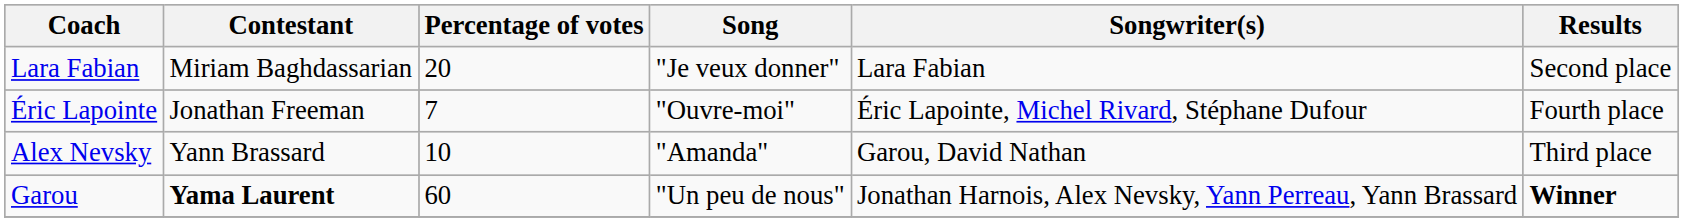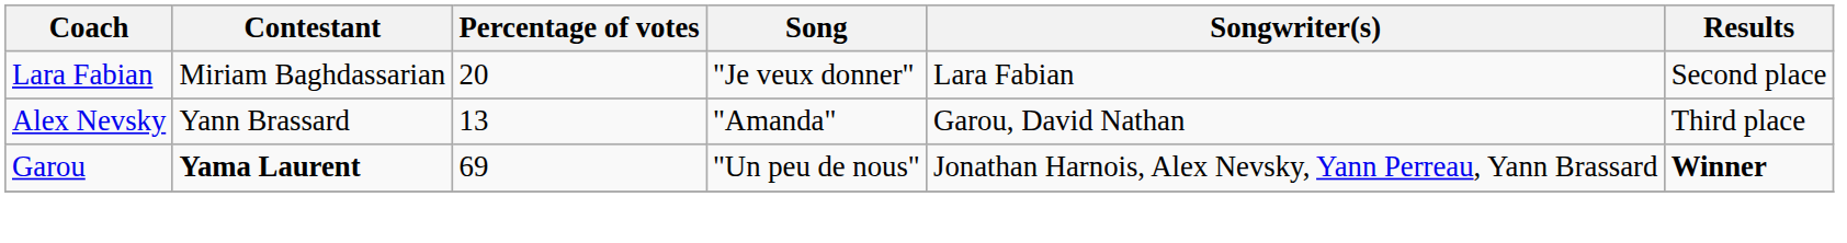- row: Éric Lapointe | Jonathan Freeman | 7 | "Ouvre-moi" | Éric Lapointe, Michel Rivard, Stéphane Dufour | Fourth place
Alex Nevsky | Percentage of votes: 10 -> 13
Garou | Percentage of votes: 60 -> 69
